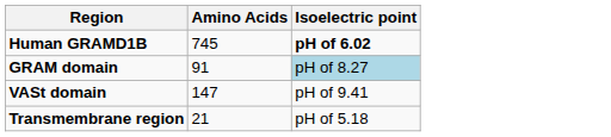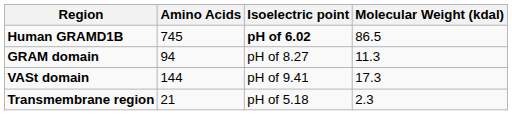+ column: Molecular Weight (kdal) | 86.5 | 11.3 | 17.3 | 2.3
GRAM domain | Amino Acids: 91 -> 94
GRAM domain | Isoelectric point: lightblue background -> no background
VASt domain | Amino Acids: 147 -> 144
